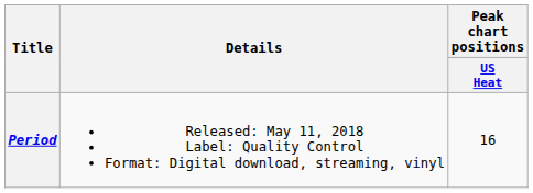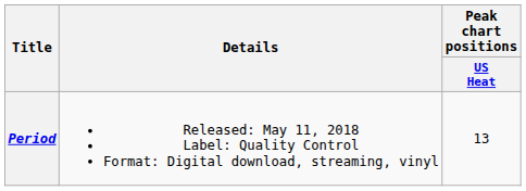Period | Peak chart positions / US Heat: 16 -> 13
